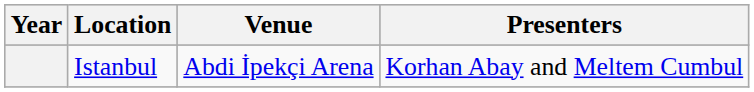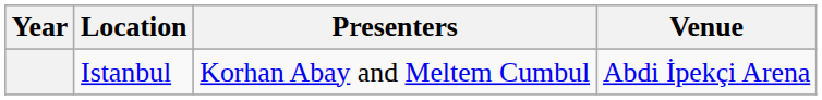columns swapped: Venue <-> Presenters
